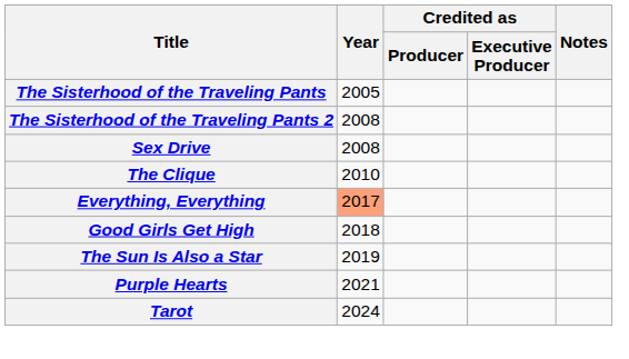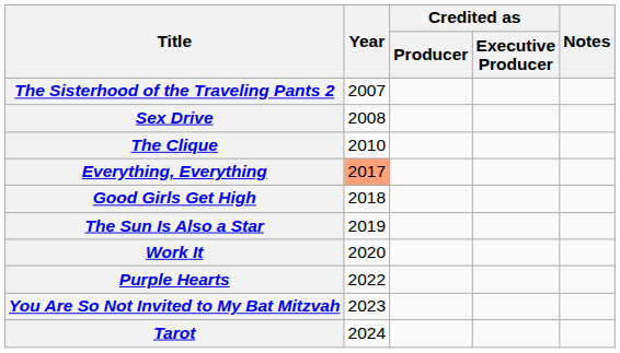- row: The Sisterhood of the Traveling Pants | 2005
The Sisterhood of the Traveling Pants 2 | Year: 2008 -> 2007
+ row: Work It | 2020
Purple Hearts | Year: 2021 -> 2022
+ row: You Are So Not Invited to My Bat Mitzvah | 2023
